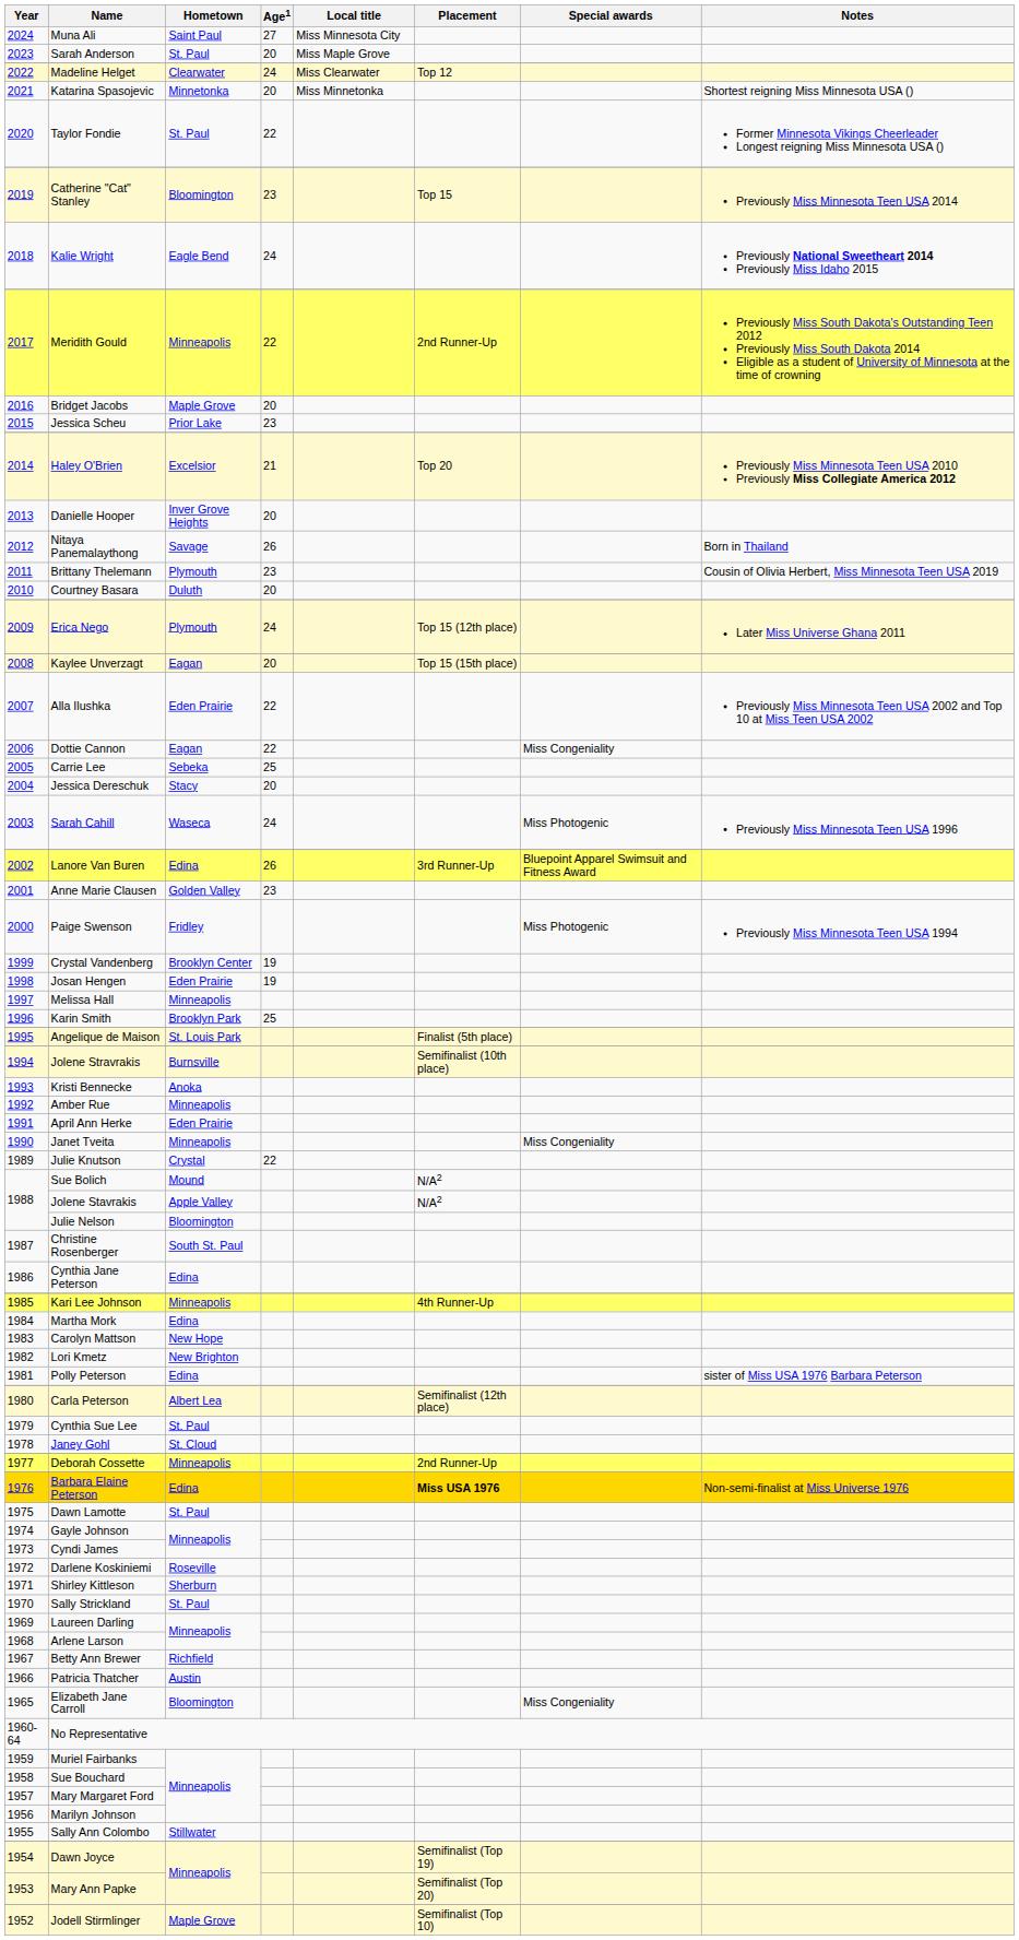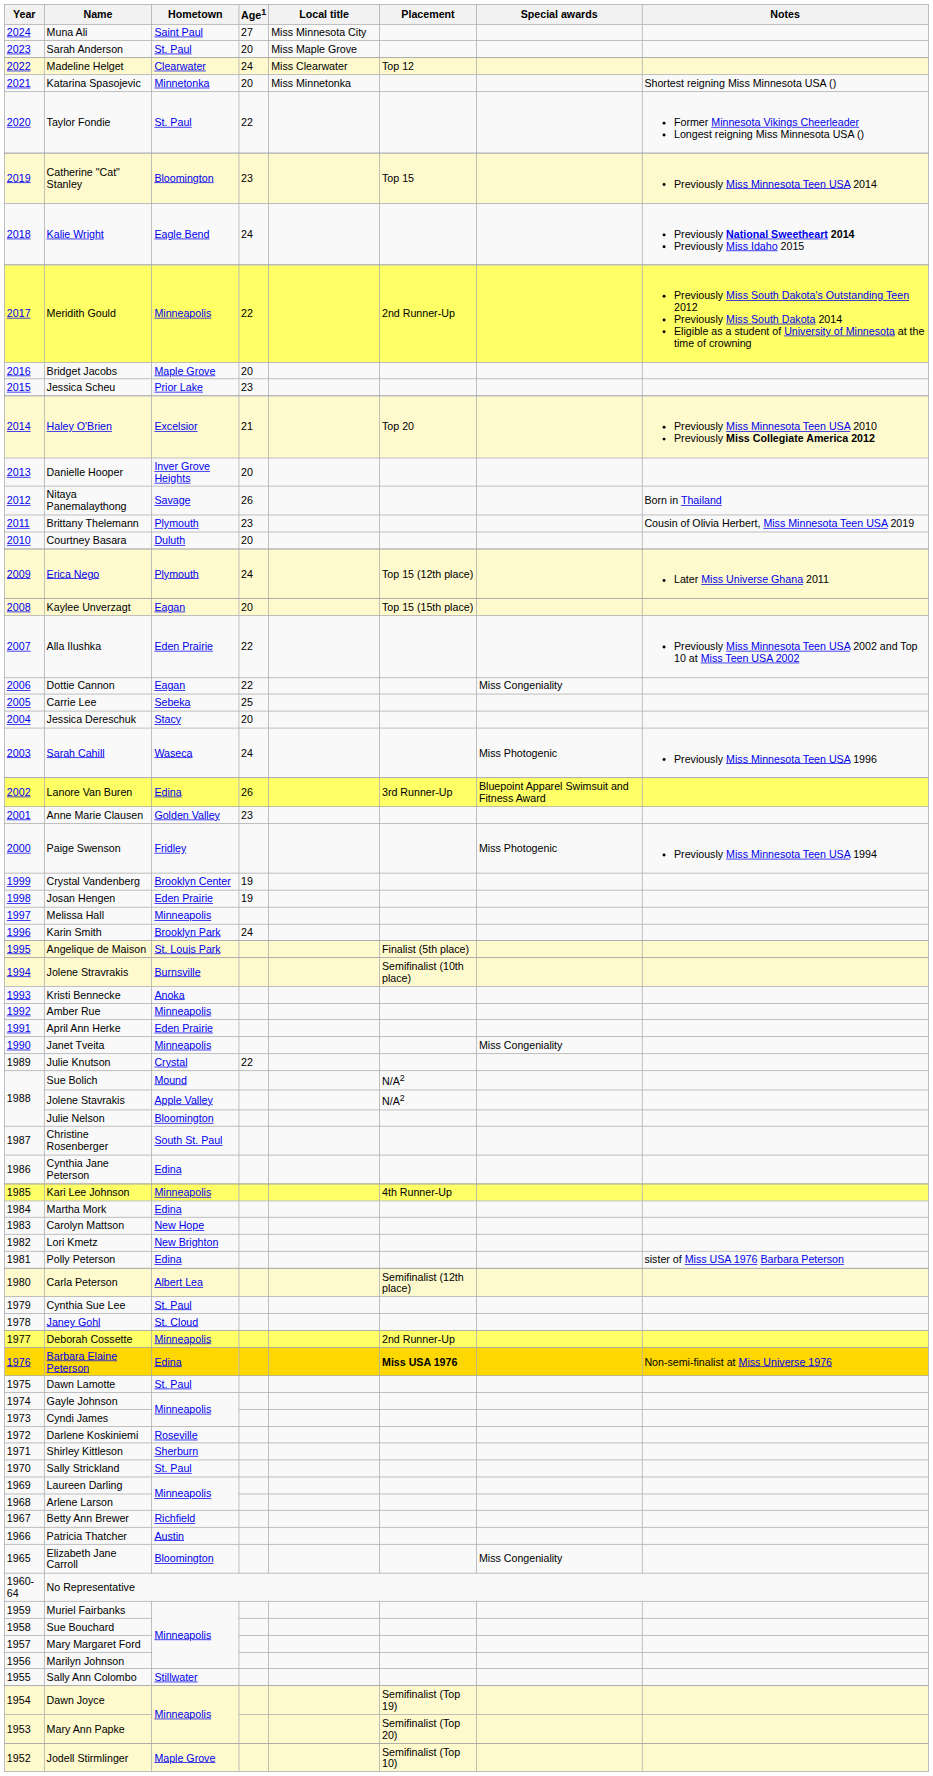Karin Smith | Age1: 25 -> 24
